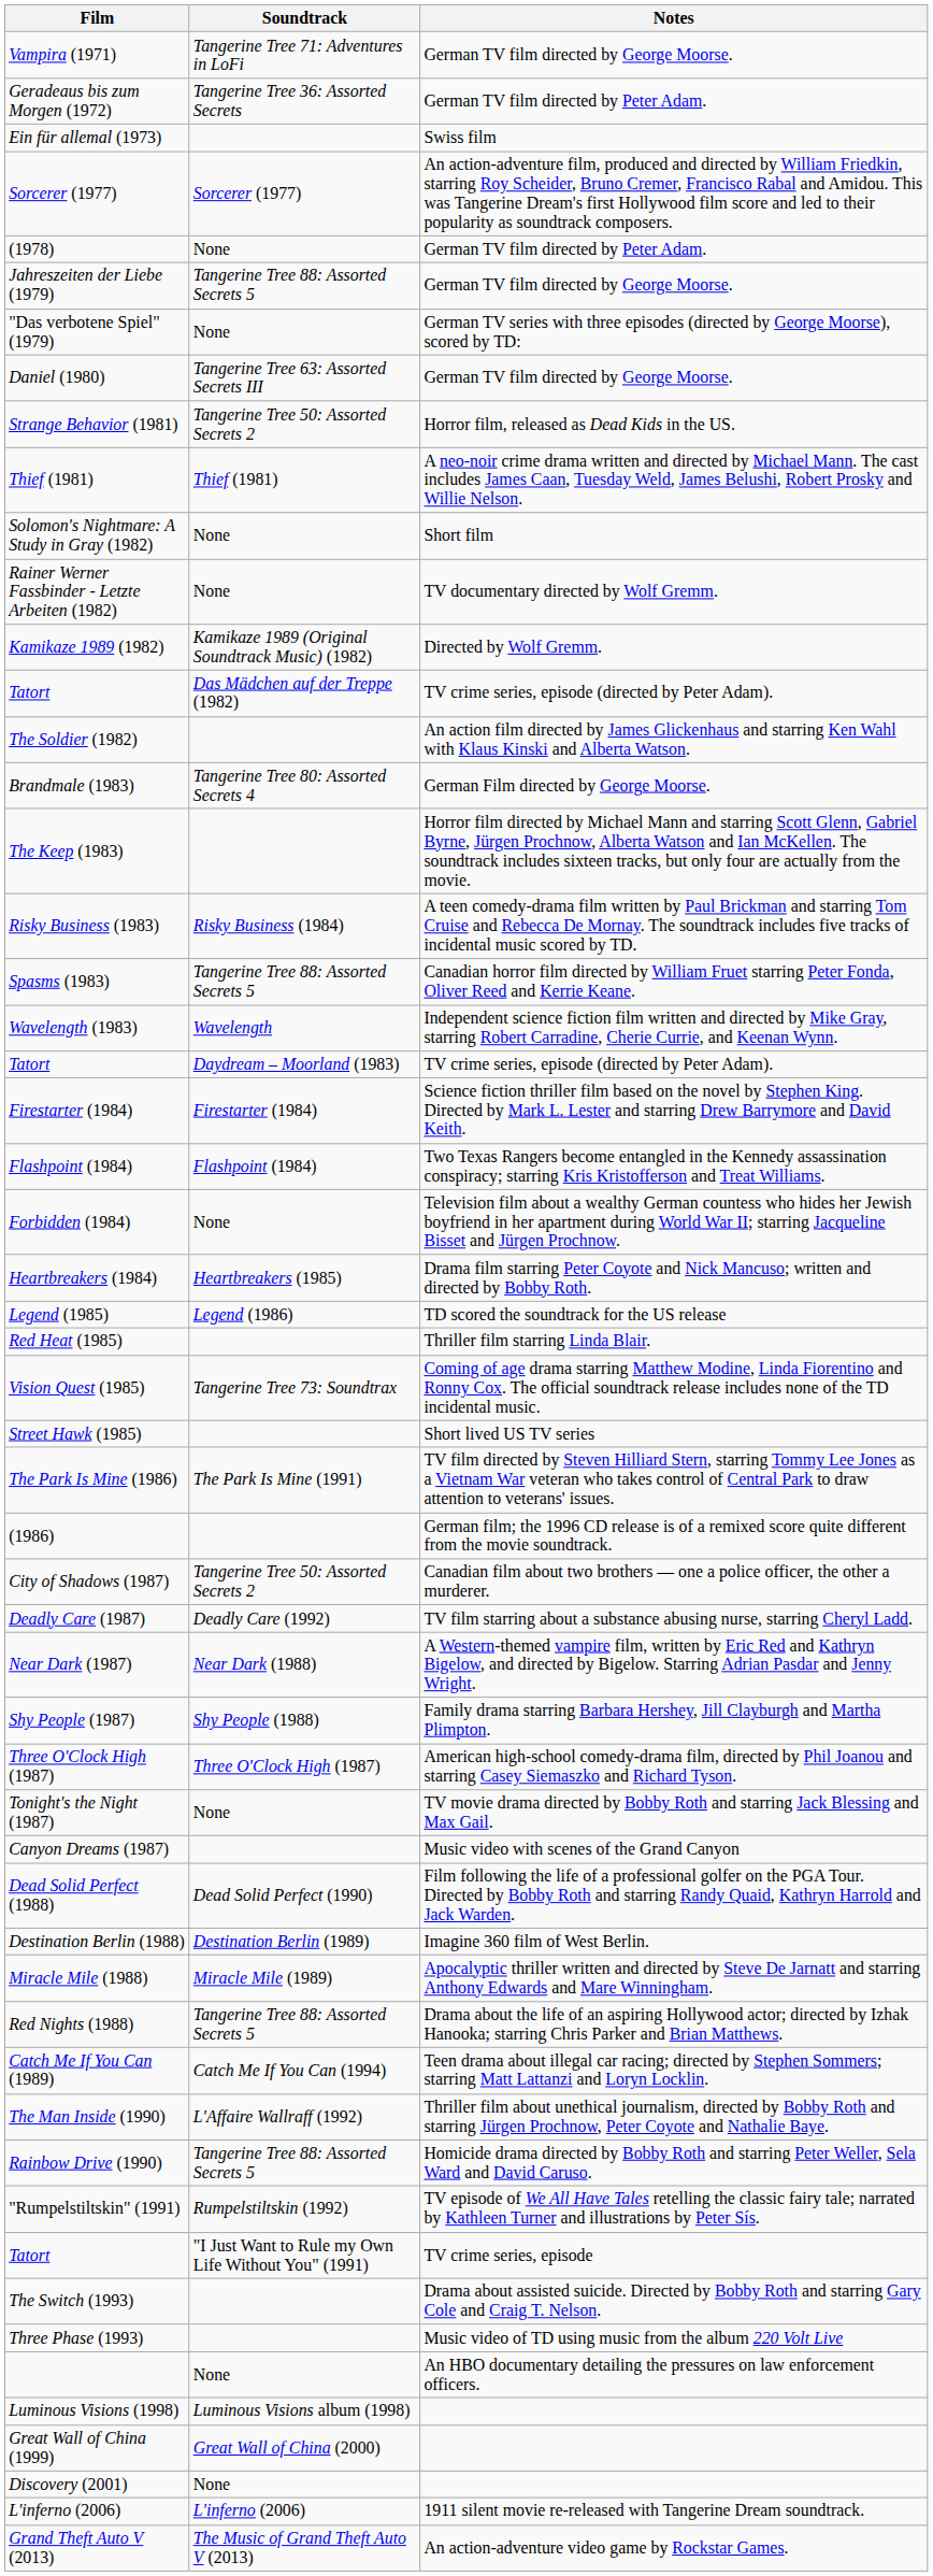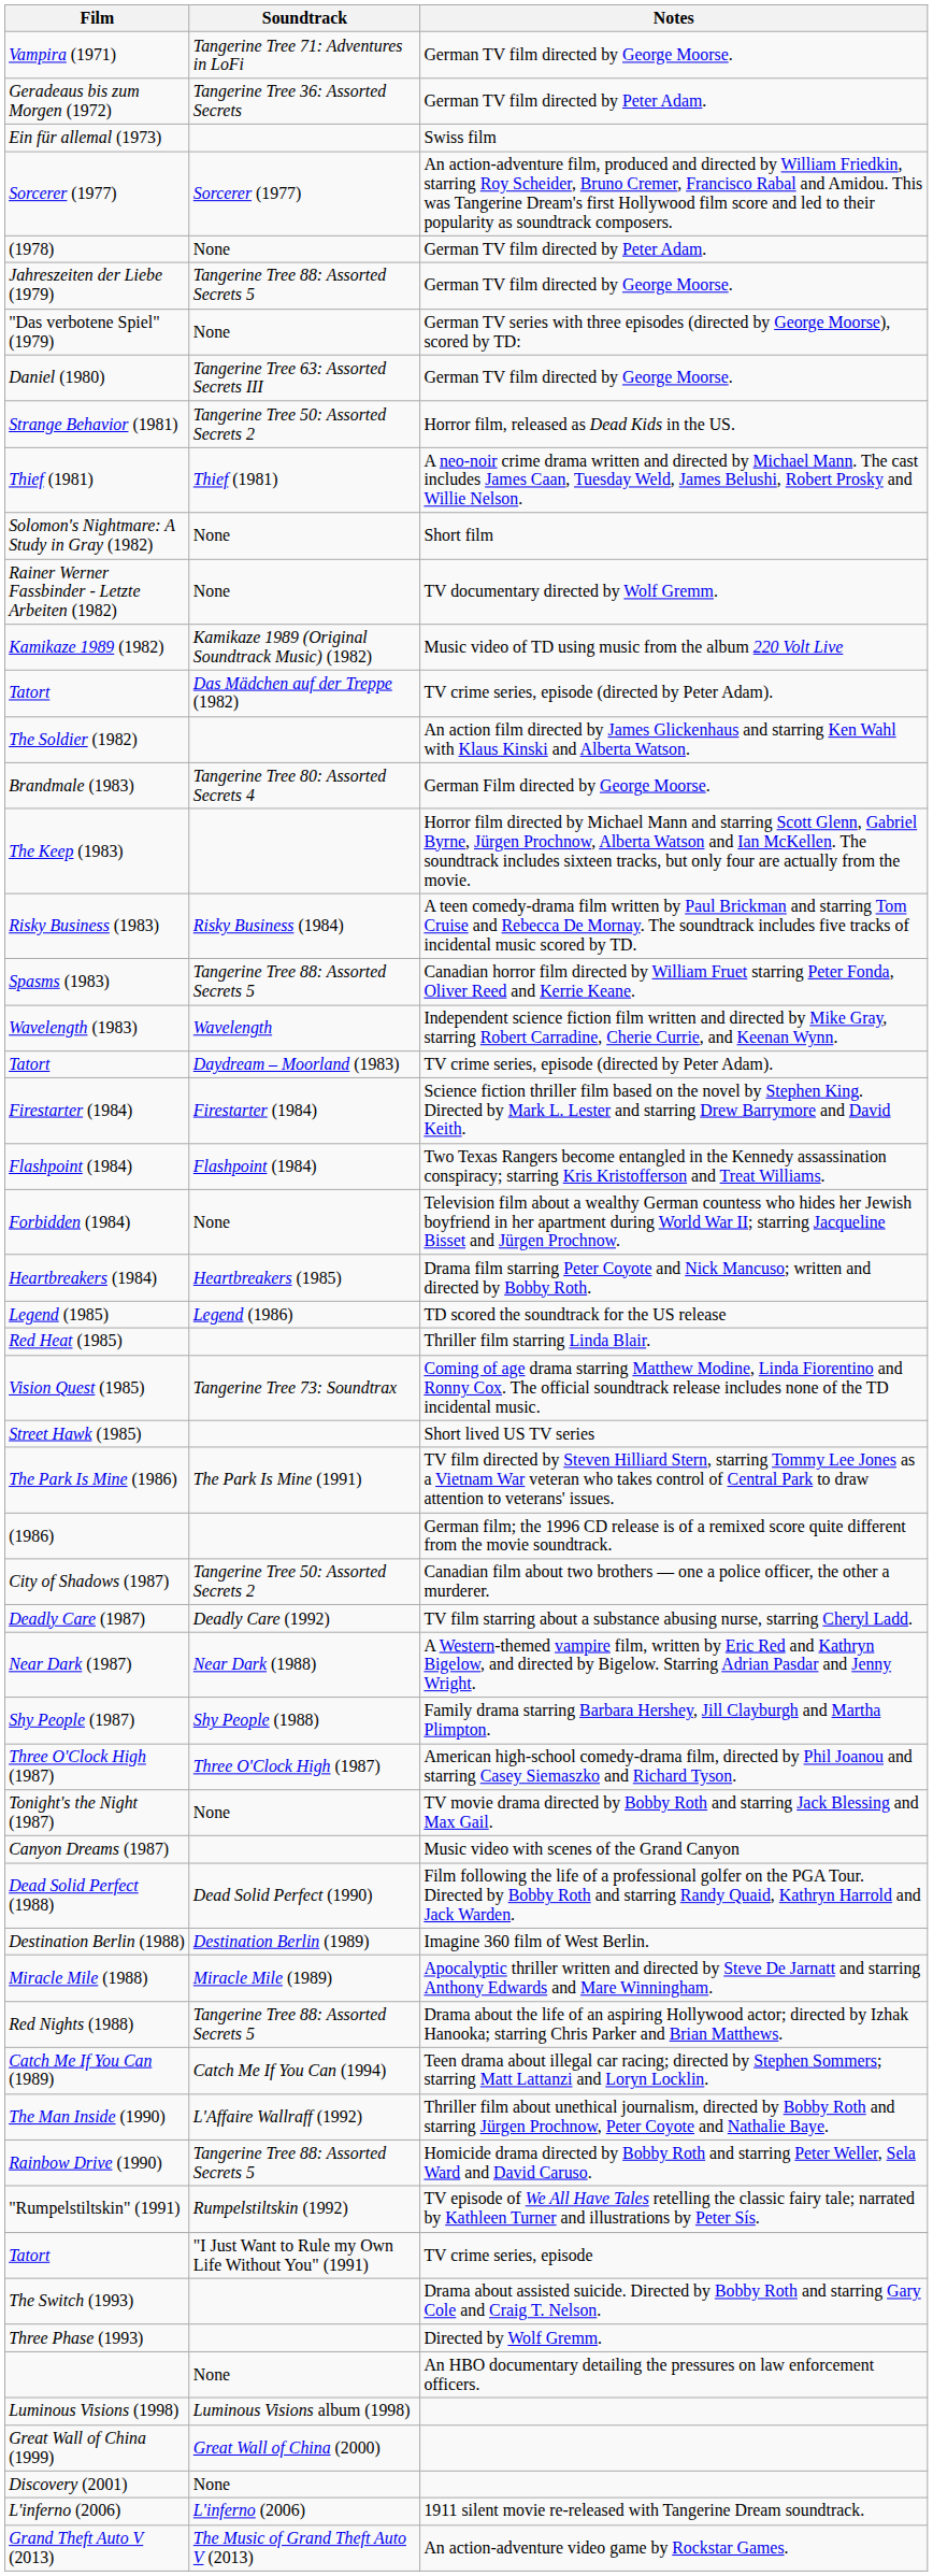Kamikaze 1989 (1982) | Notes: Directed by Wolf Gremm. -> Music video of TD using music from the album 220 Volt Live
Three Phase (1993) | Notes: Music video of TD using music from the album 220 Volt Live -> Directed by Wolf Gremm.
